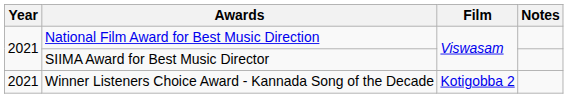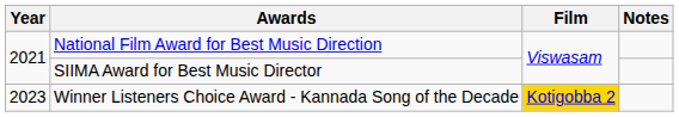Winner Listeners Choice Award - Kannada Song of the Decade | Year: 2021 -> 2023
Winner Listeners Choice Award - Kannada Song of the Decade | Film: no background -> gold background
